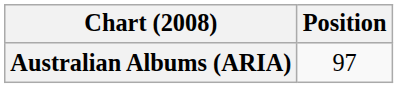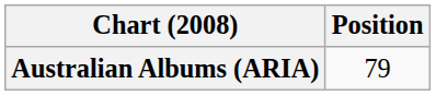Australian Albums (ARIA) | Position: 97 -> 79
